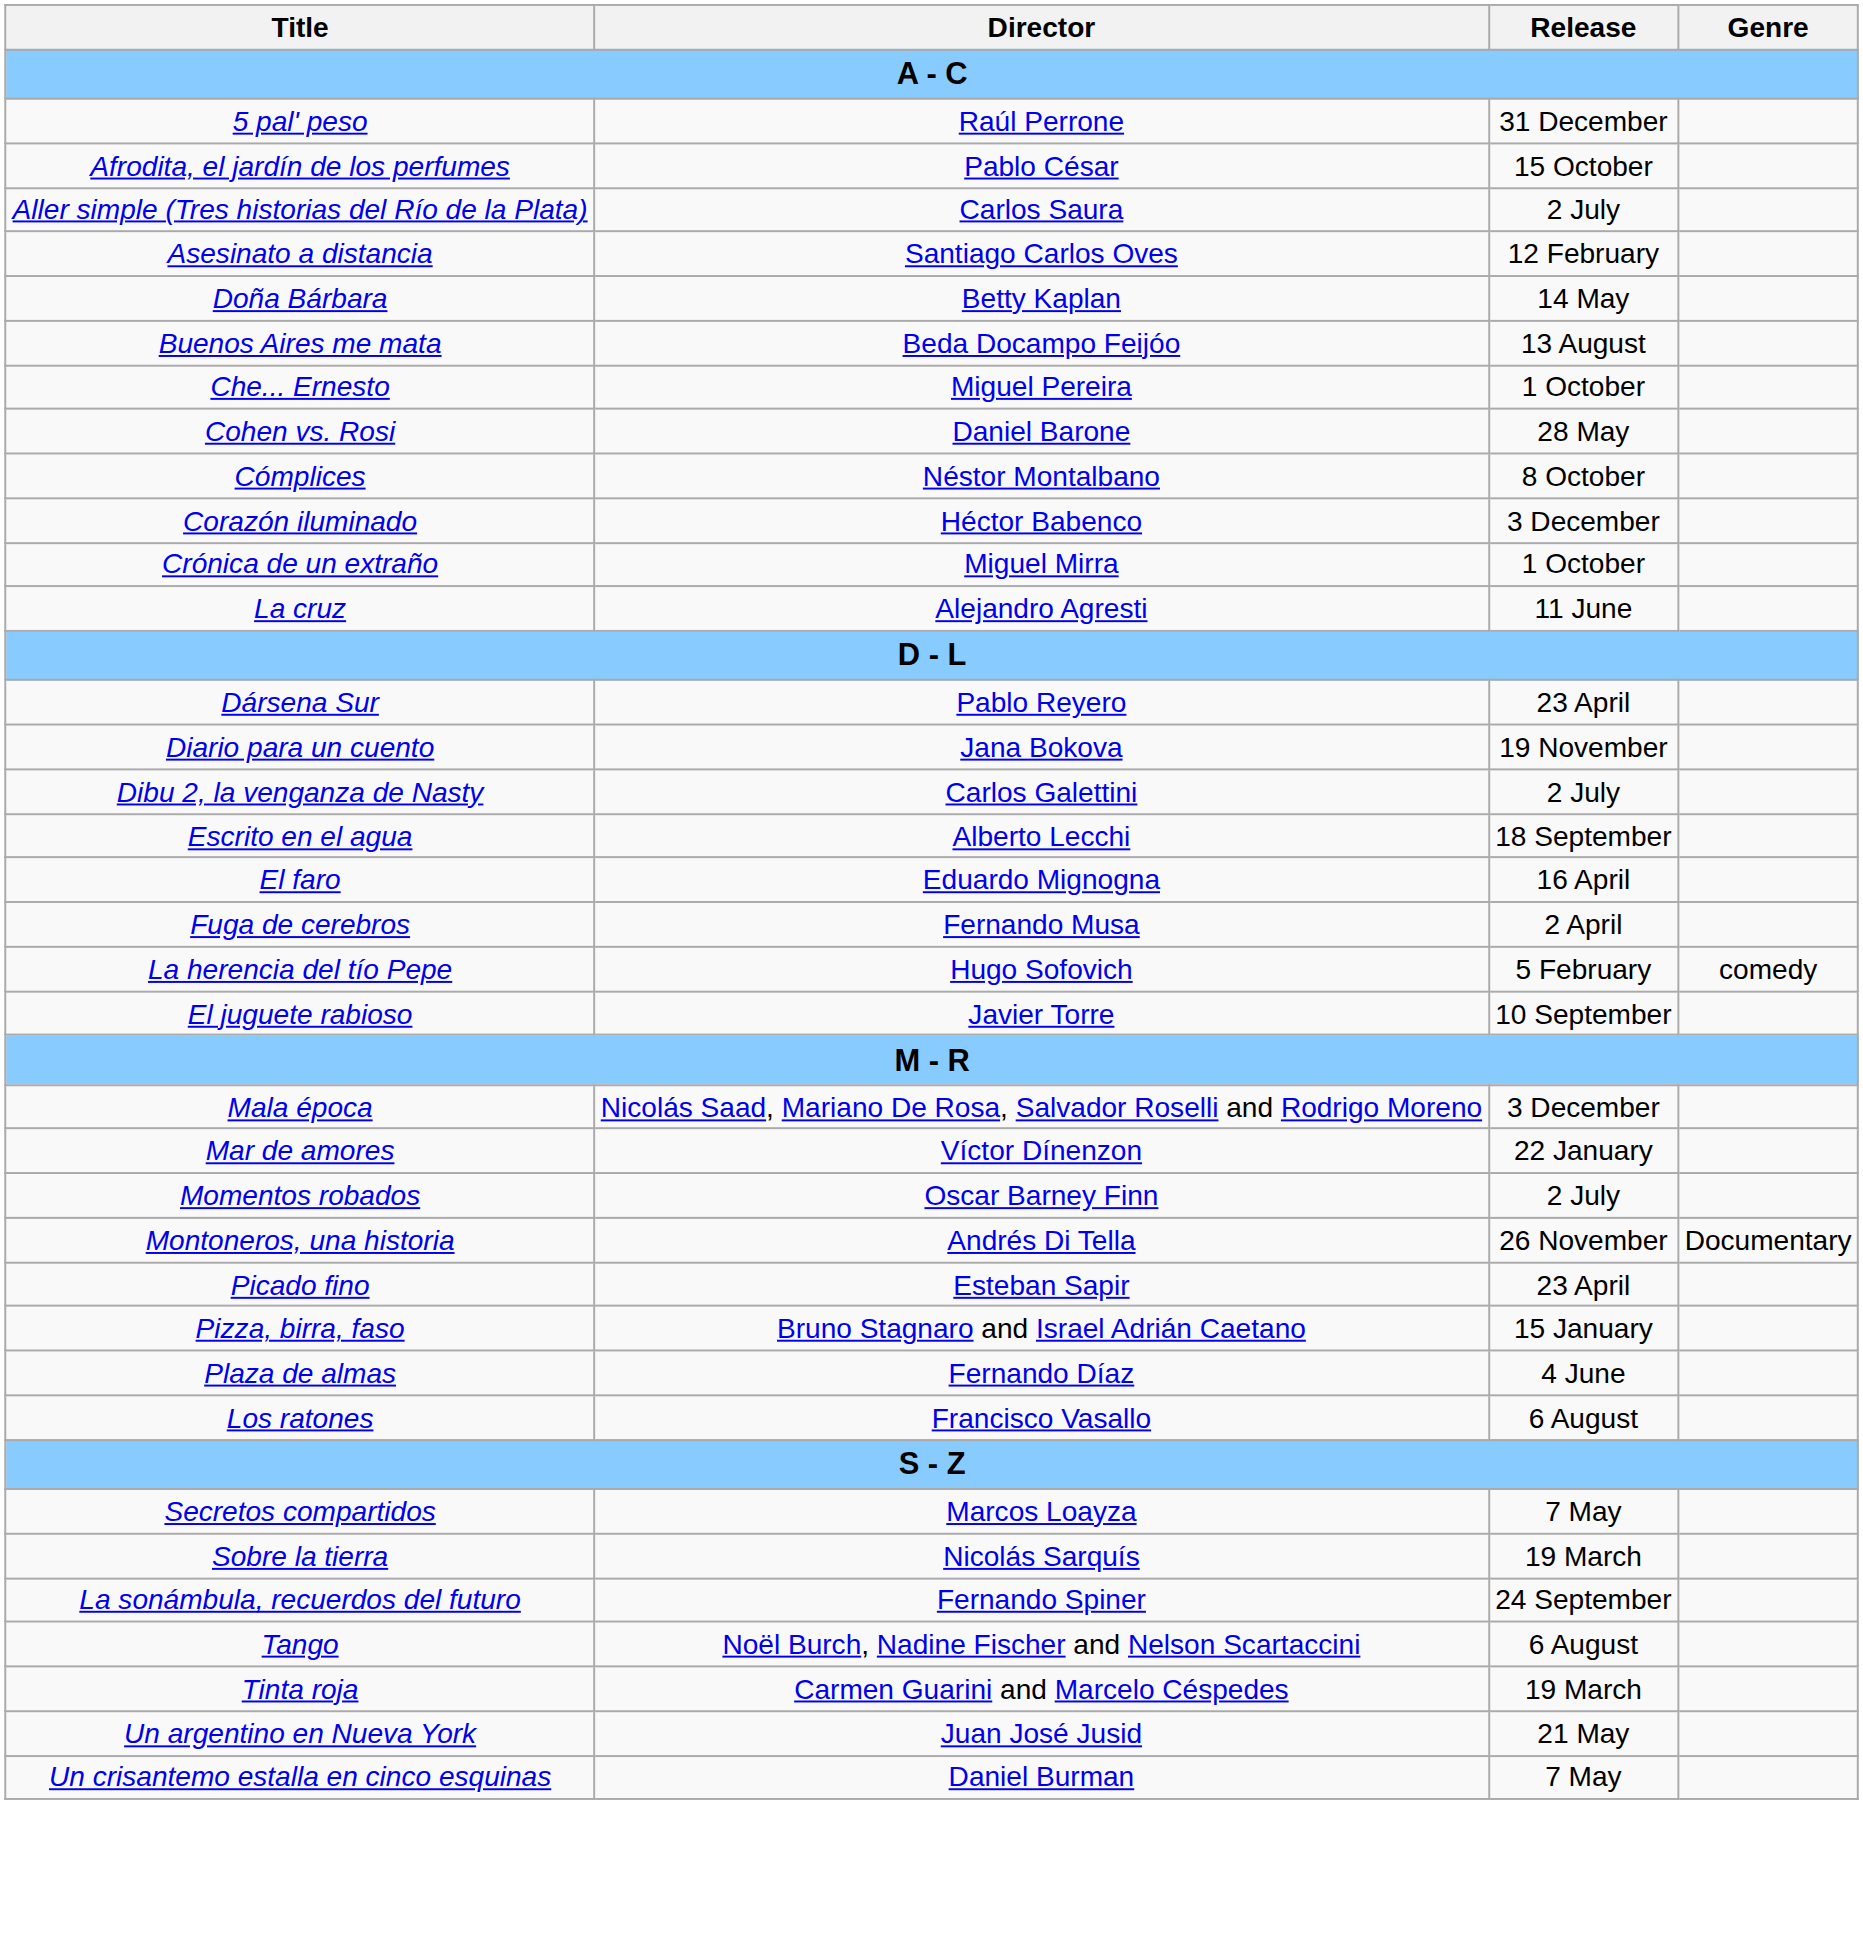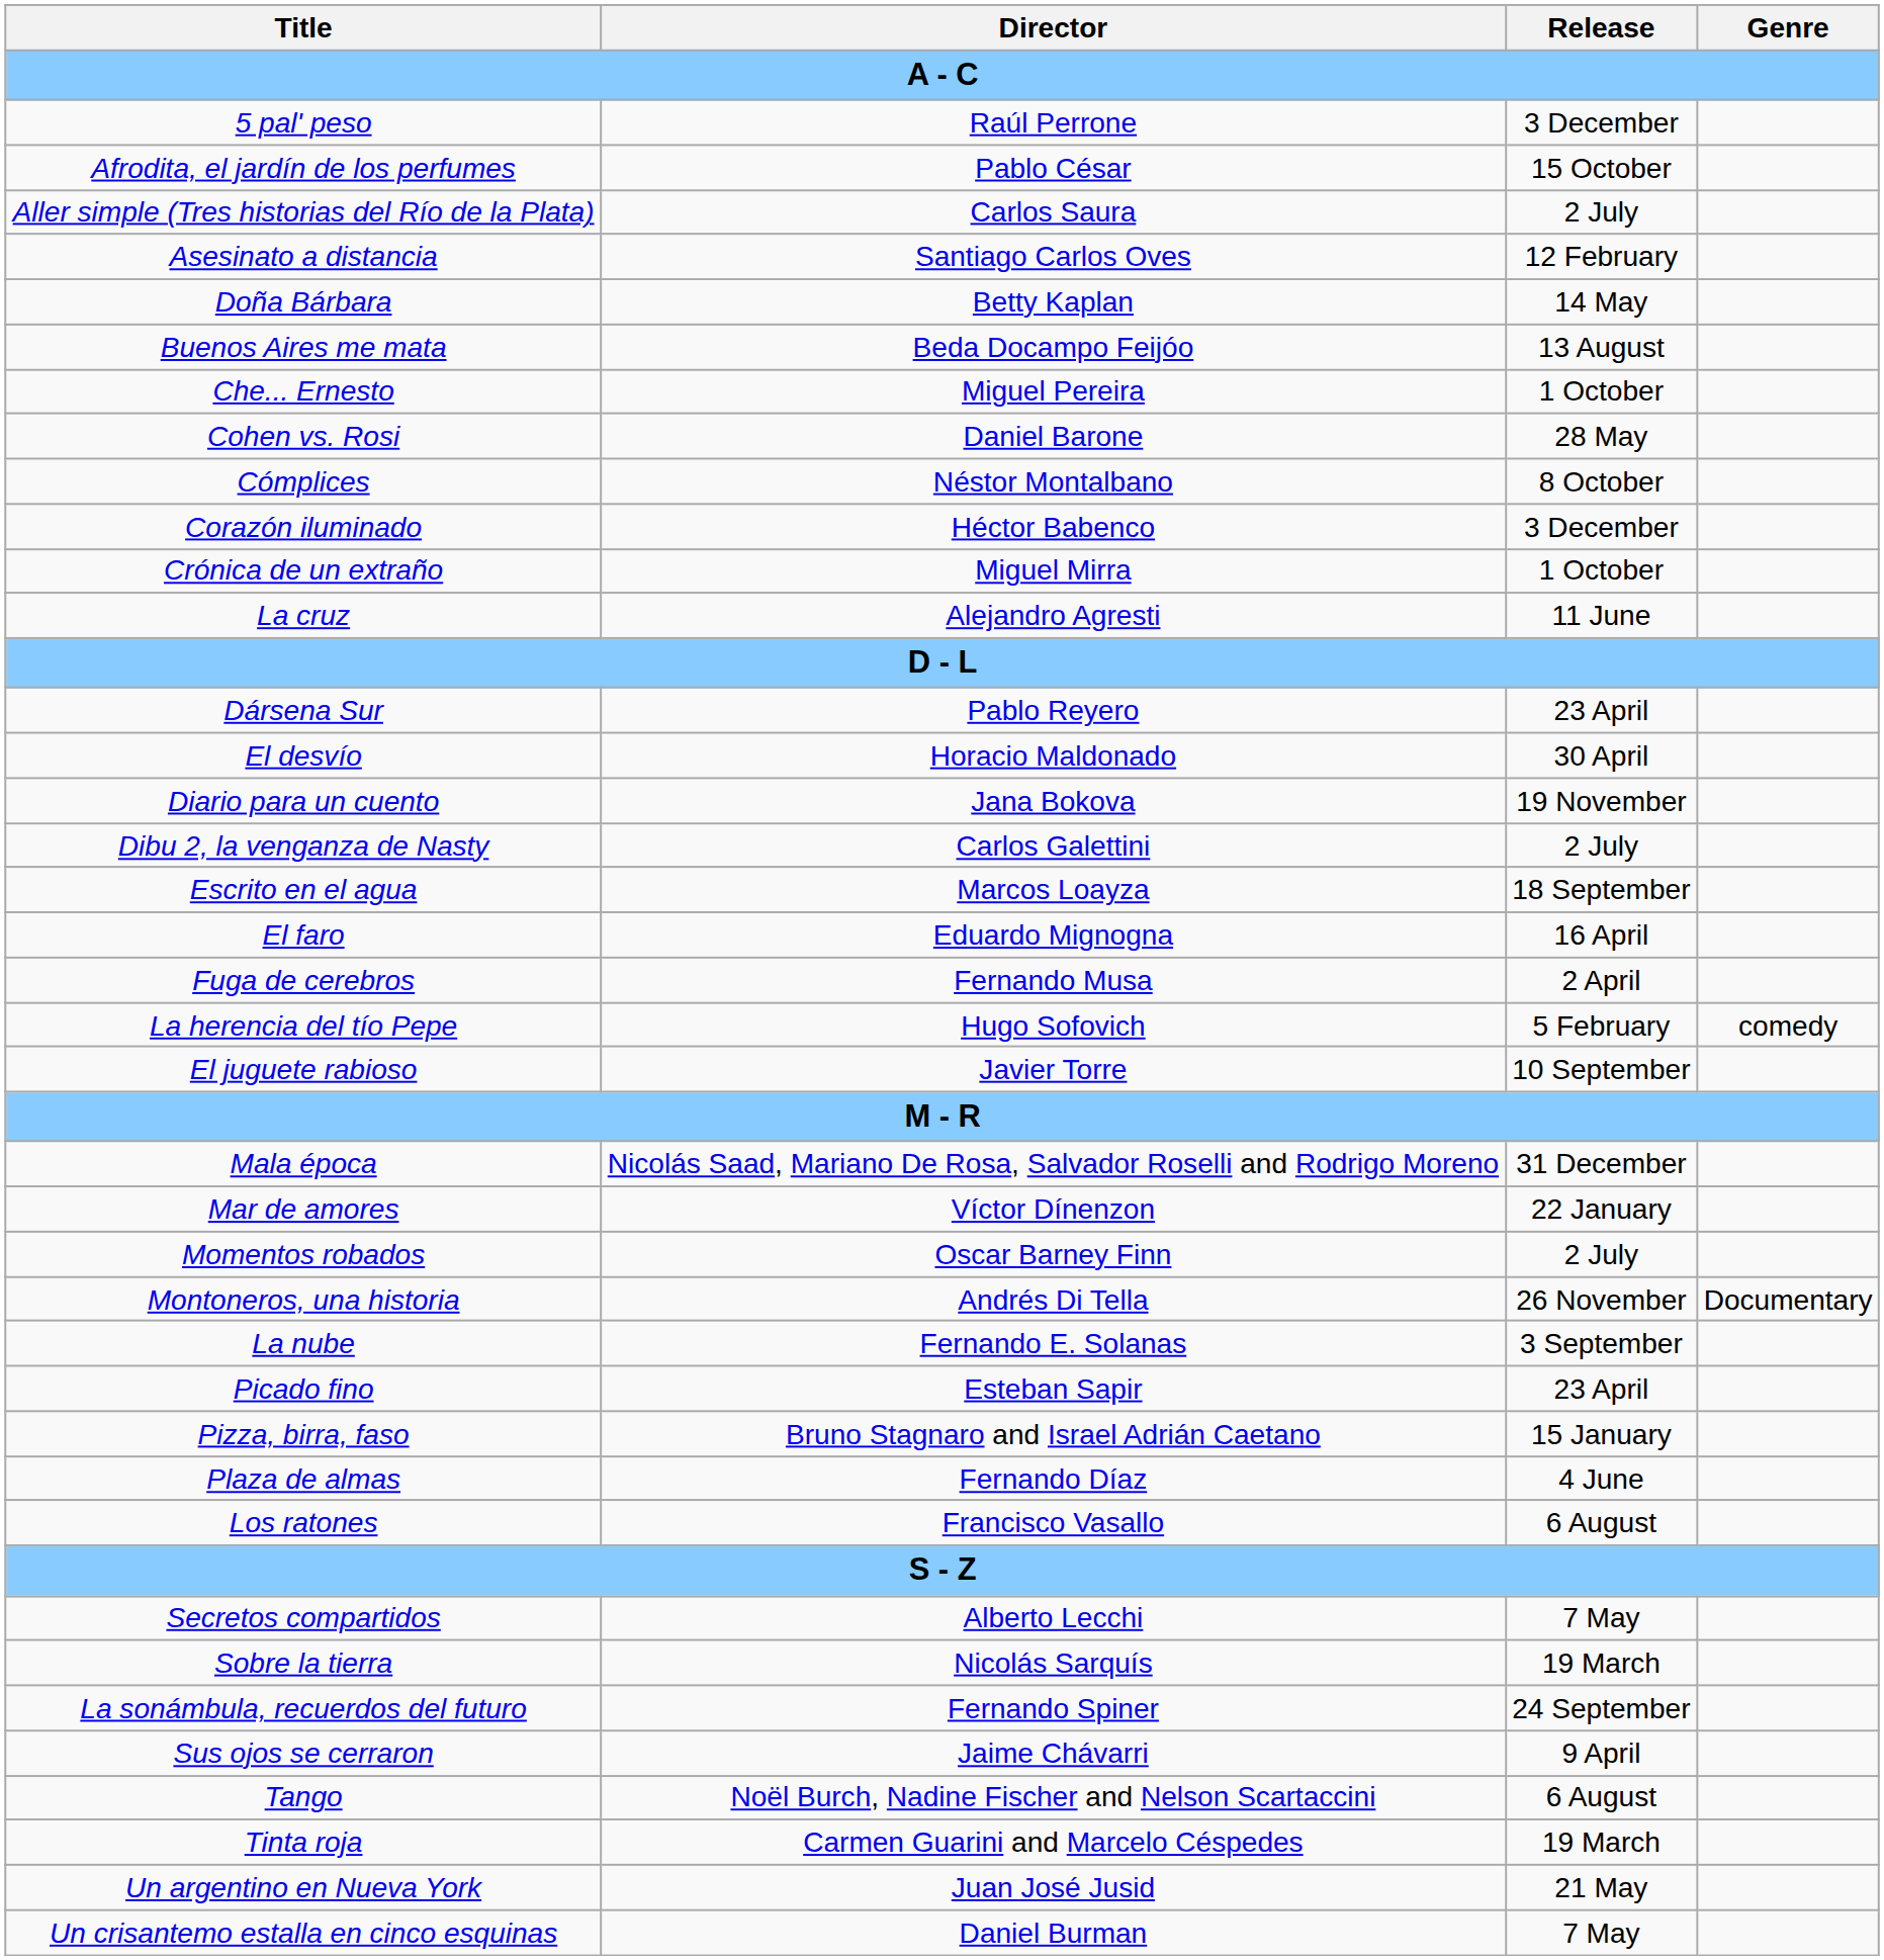5 pal' peso | Release: 31 December -> 3 December
+ row: El desvío | Horacio Maldonado | 30 April
Escrito en el agua | Director: Alberto Lecchi -> Marcos Loayza
Mala época | Release: 3 December -> 31 December
+ row: La nube | Fernando E. Solanas | 3 September
Secretos compartidos | Director: Marcos Loayza -> Alberto Lecchi
+ row: Sus ojos se cerraron | Jaime Chávarri | 9 April
